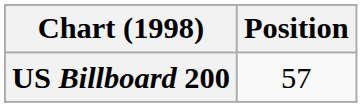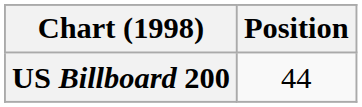US Billboard 200 | Position: 57 -> 44
